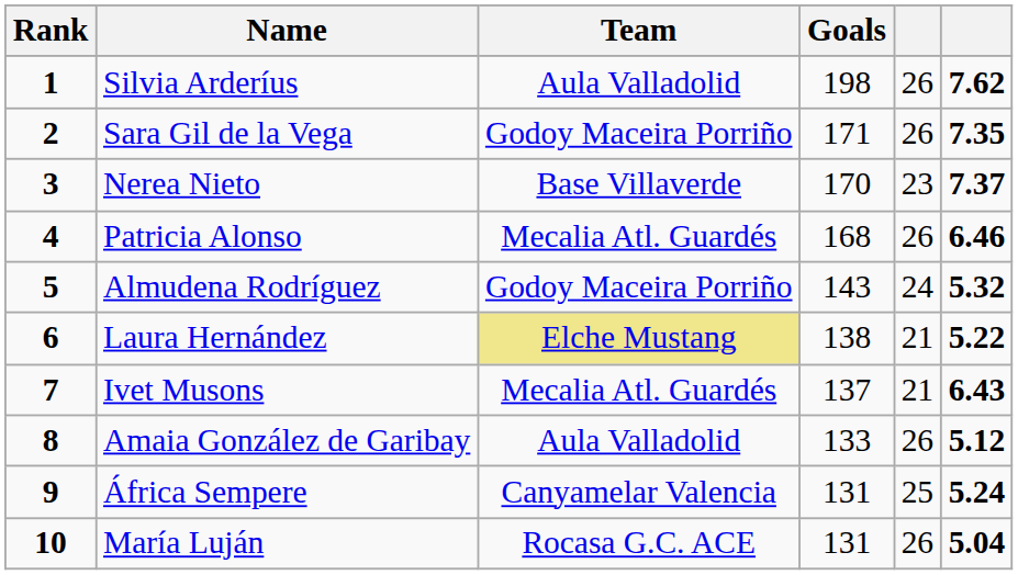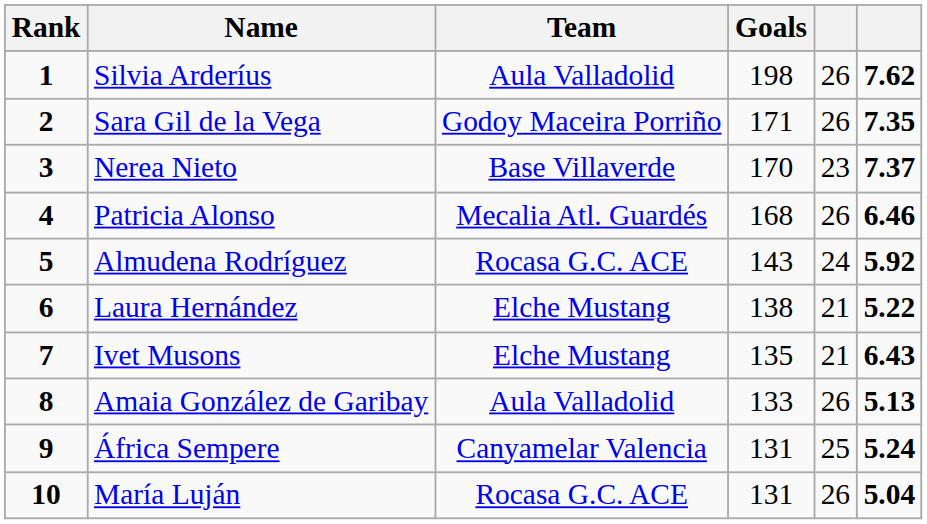Almudena Rodríguez | Team: Godoy Maceira Porriño -> Rocasa G.C. ACE
Almudena Rodríguez | column 6: 5.32 -> 5.92
Laura Hernández | Team: khaki background -> no background
Ivet Musons | Team: Mecalia Atl. Guardés -> Elche Mustang
Ivet Musons | Goals: 137 -> 135
Amaia González de Garibay | column 6: 5.12 -> 5.13
